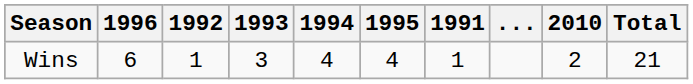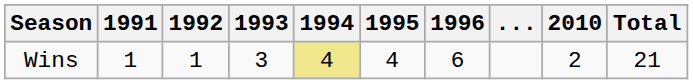columns swapped: 1991 <-> 1996
Wins | 1994: no background -> khaki background
